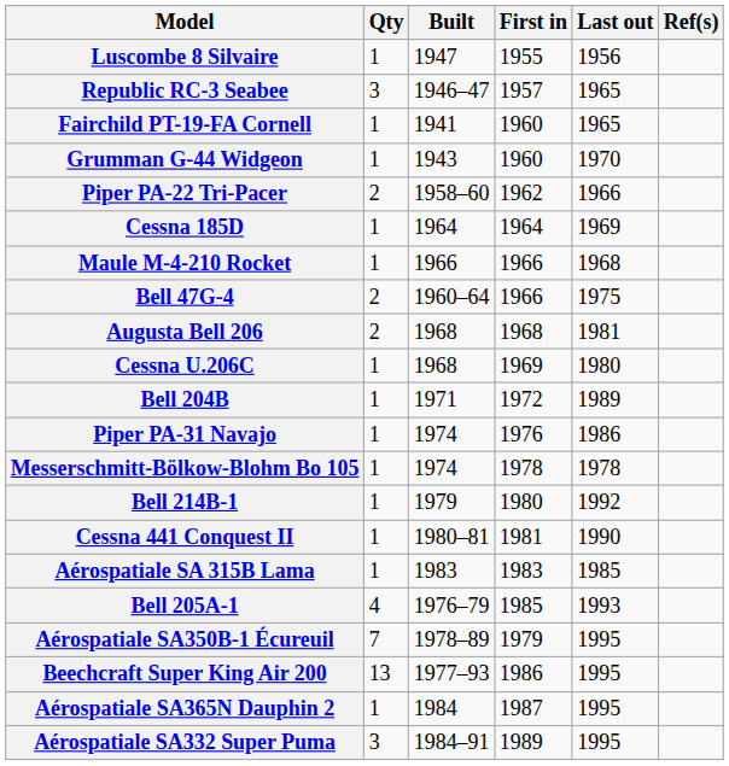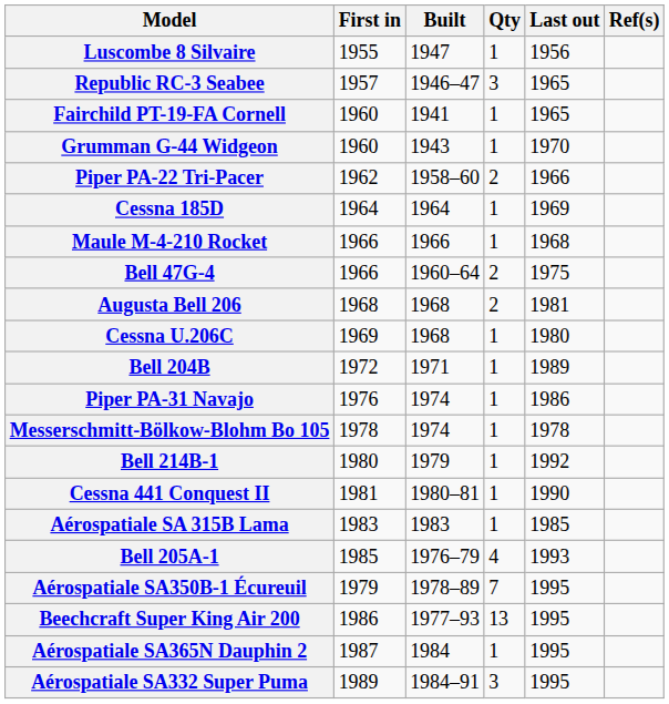columns swapped: Qty <-> First in
